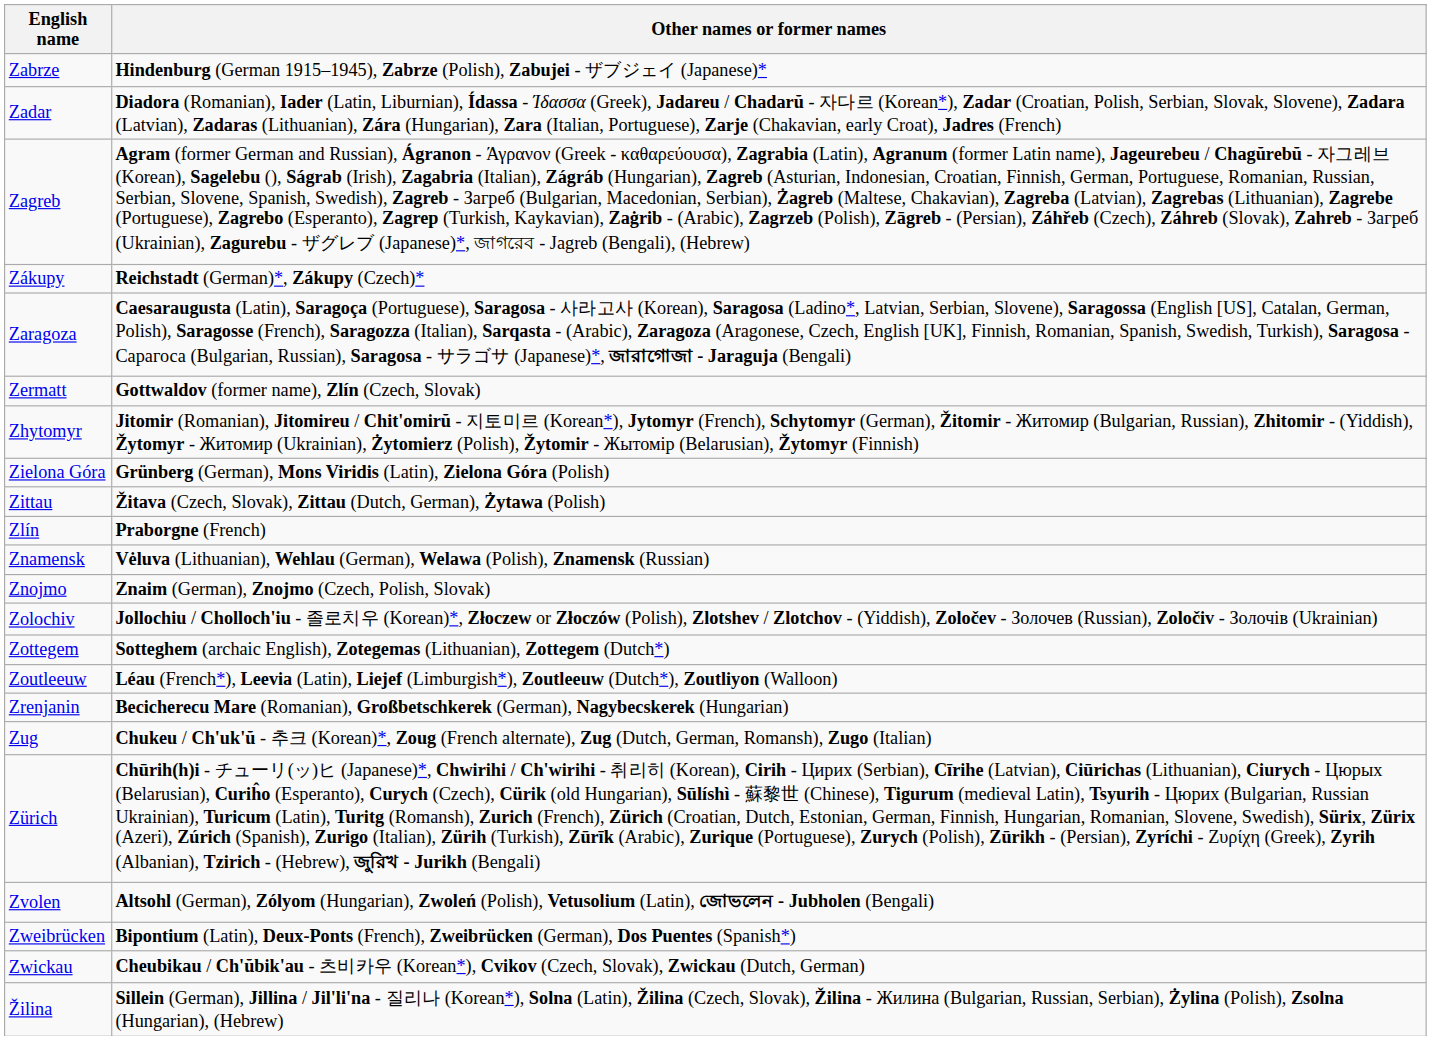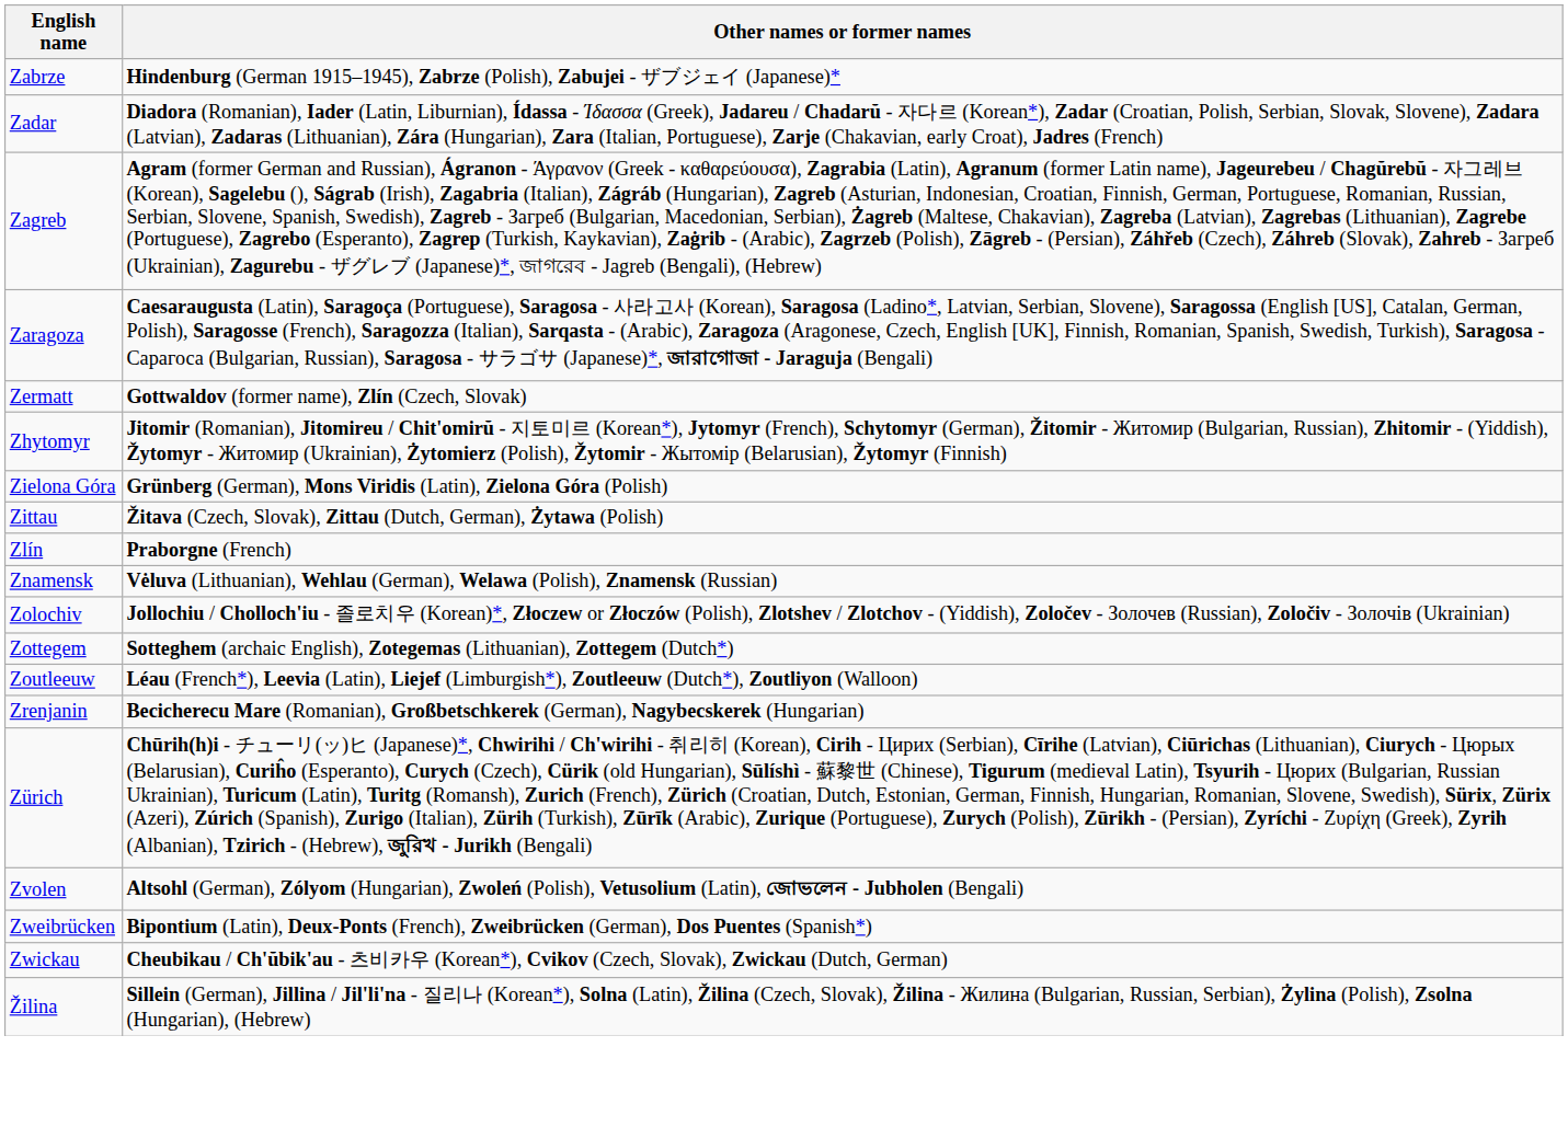- row: Zákupy | Reichstadt (German)*, Zákupy (Czech)*
- row: Znojmo | Znaim (German), Znojmo (Czech, Polish, Slovak)
- row: Zug | Chukeu / Ch'uk'ŭ - 추크 (Korean)*, Zoug (French alternate), Zug (Dutch, German, Romansh), Zugo (Italian)
